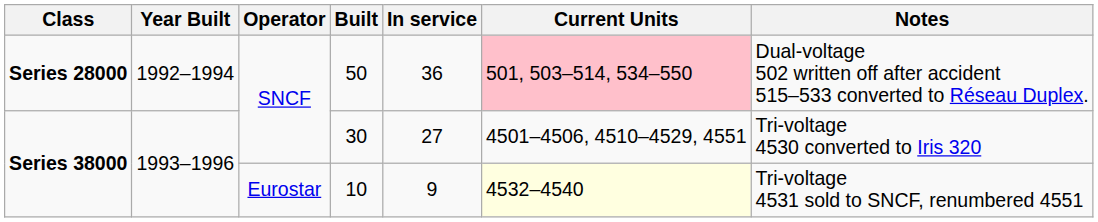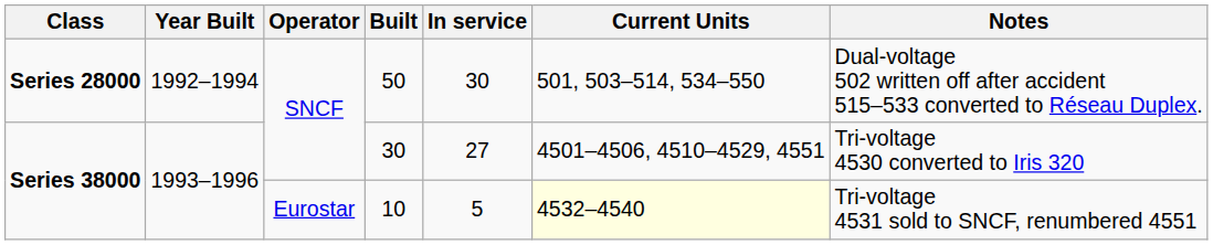50 | In service: 36 -> 30
50 | Current Units: pink background -> no background
10 | In service: 9 -> 5
